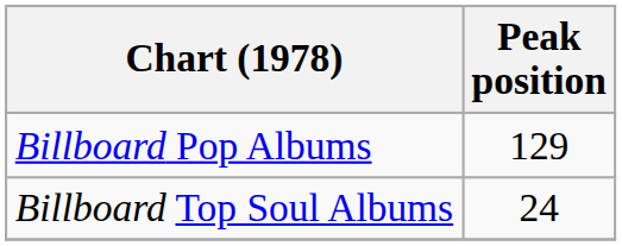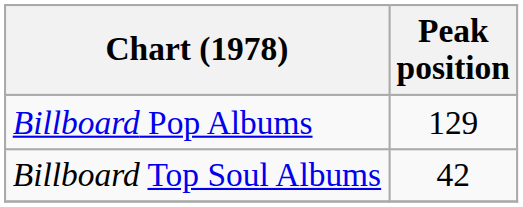Billboard Top Soul Albums | Peak position: 24 -> 42
